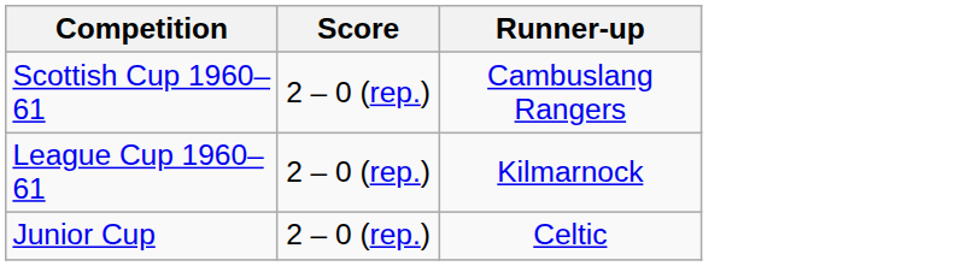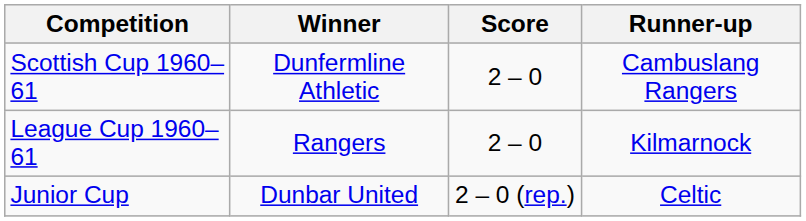+ column: Winner | Dunfermline Athletic | Rangers | Dunbar United
Scottish Cup 1960–61 | Score: 2 – 0 (rep.) -> 2 – 0
League Cup 1960–61 | Score: 2 – 0 (rep.) -> 2 – 0
